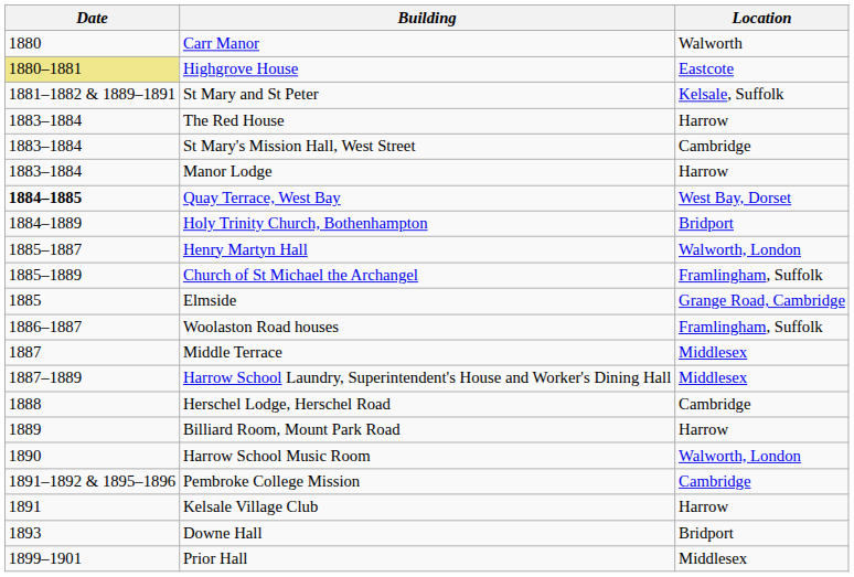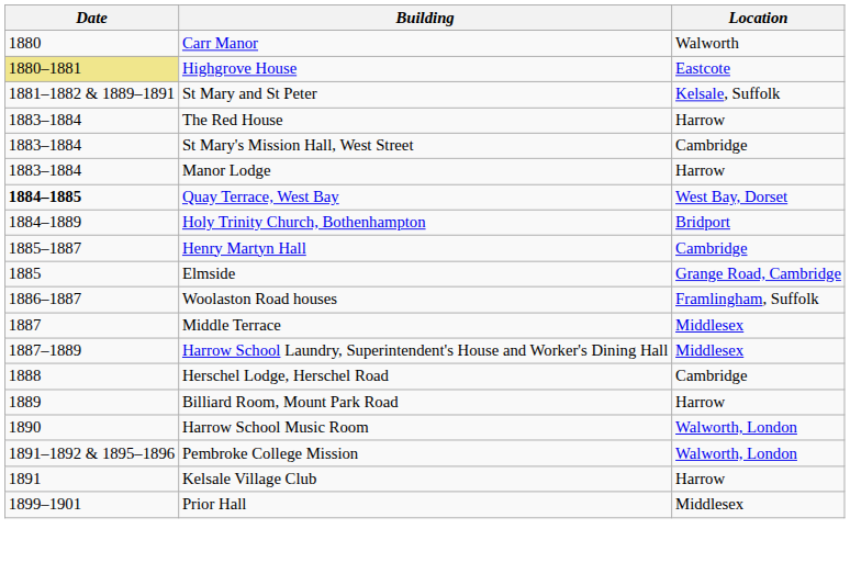Henry Martyn Hall | Location: Walworth, London -> Cambridge
- row: 1885–1889 | Church of St Michael the Archangel | Framlingham, Suffolk
Pembroke College Mission | Location: Cambridge -> Walworth, London
- row: 1893 | Downe Hall | Bridport
